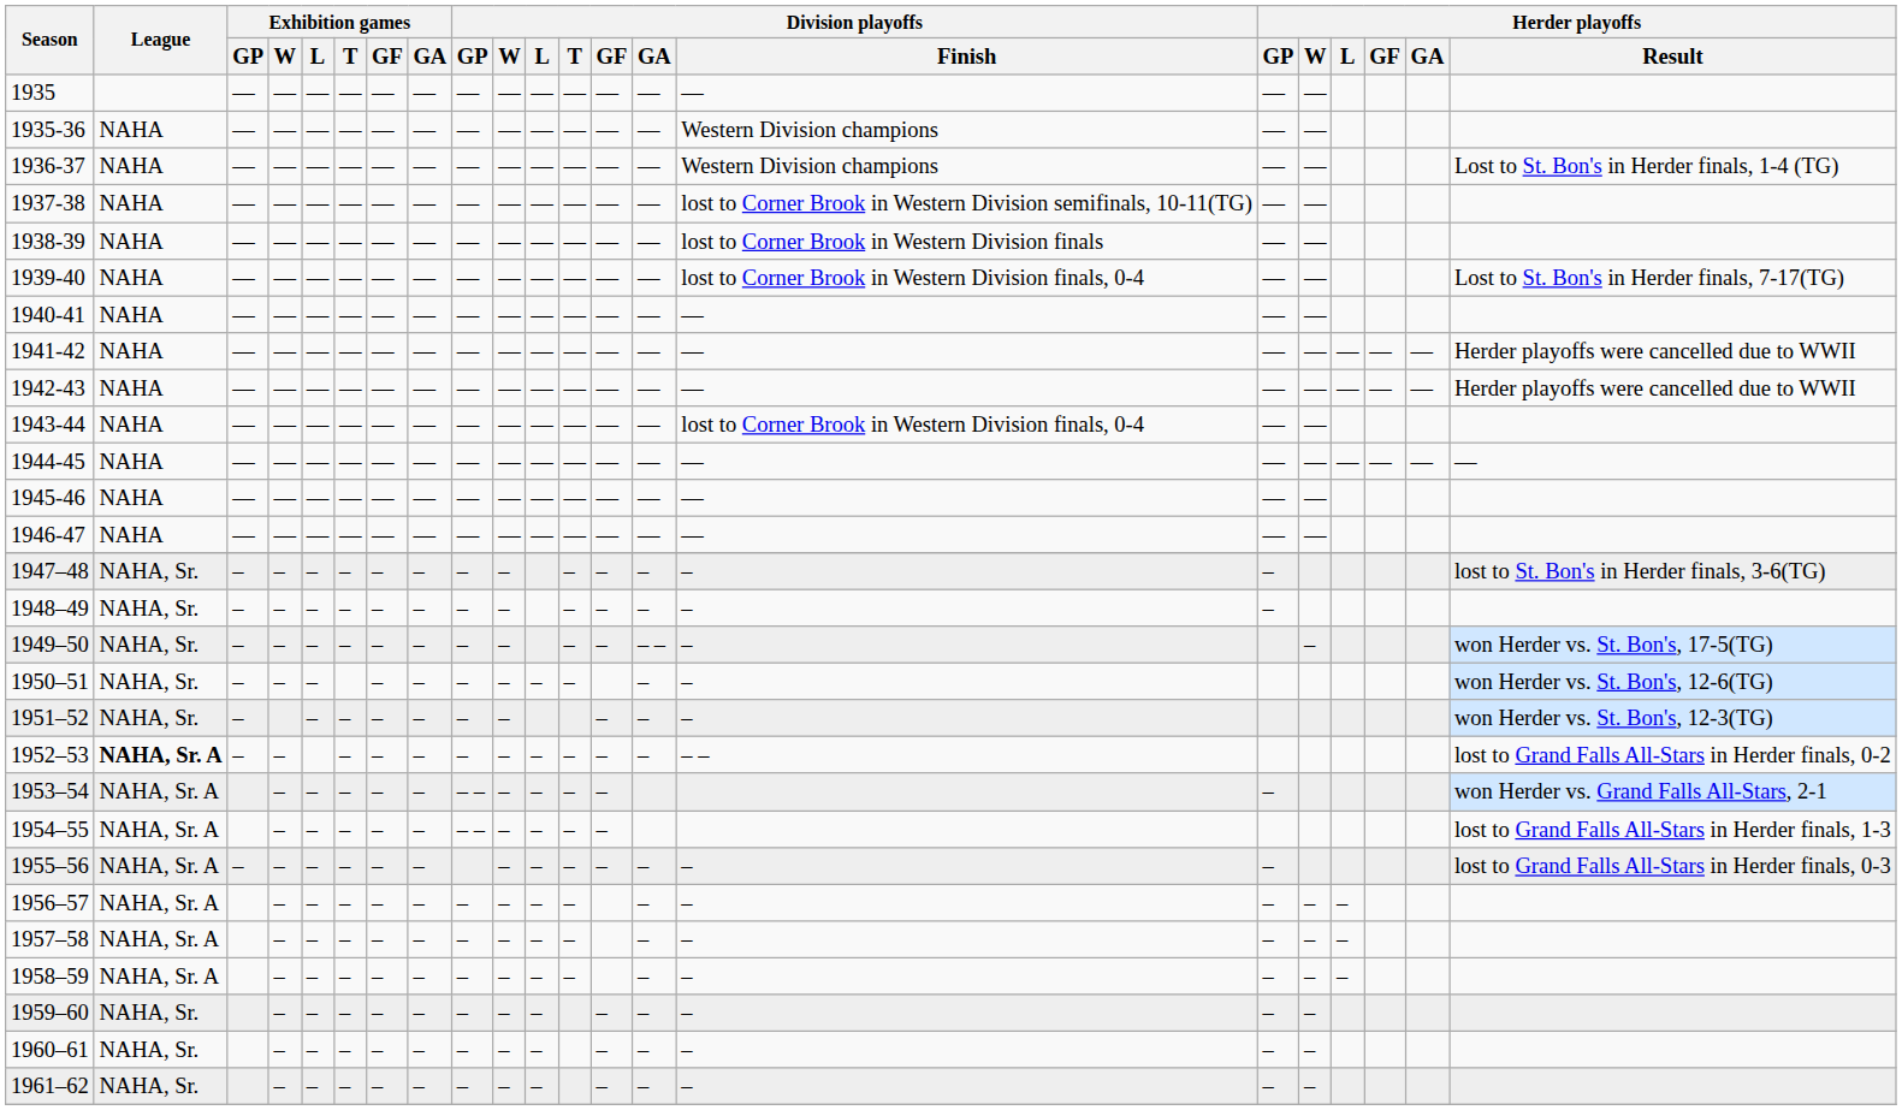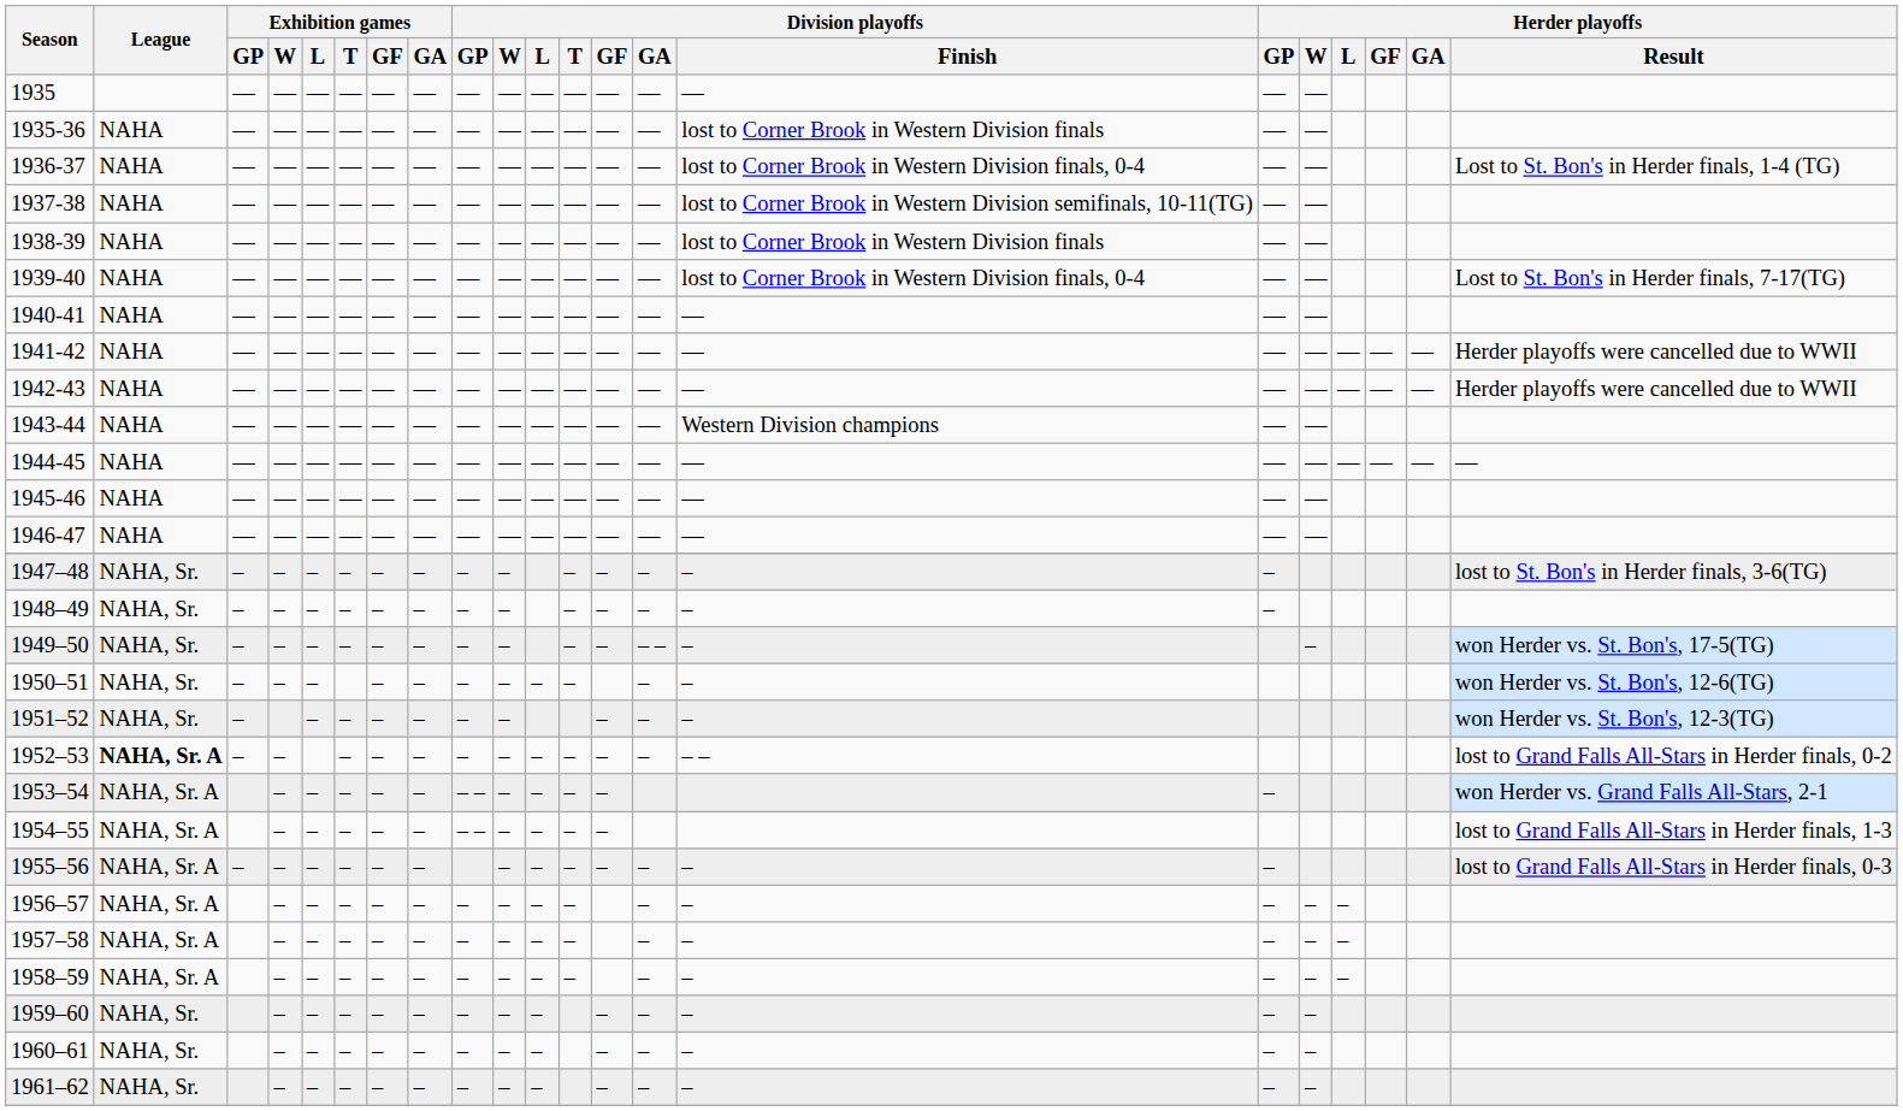1935-36 | Division playoffs / Finish: Western Division champions -> lost to Corner Brook in Western Division finals
1936-37 | Division playoffs / Finish: Western Division champions -> lost to Corner Brook in Western Division finals, 0-4
1943-44 | Division playoffs / Finish: lost to Corner Brook in Western Division finals, 0-4 -> Western Division champions
